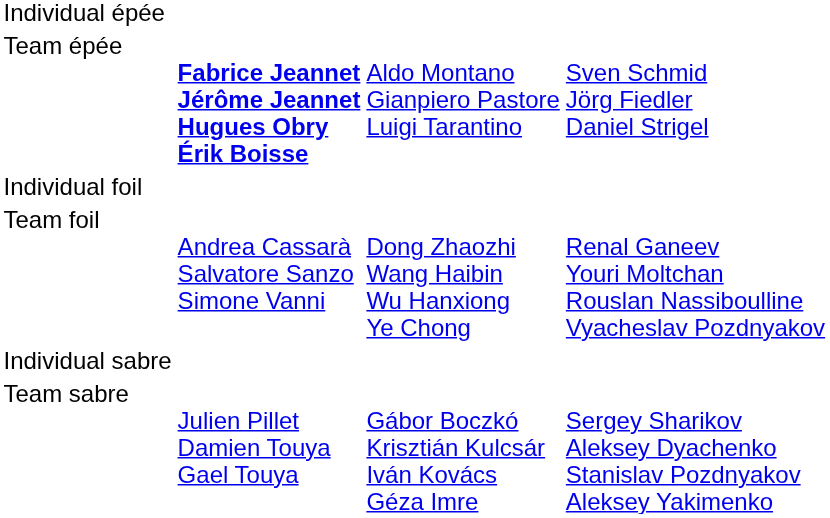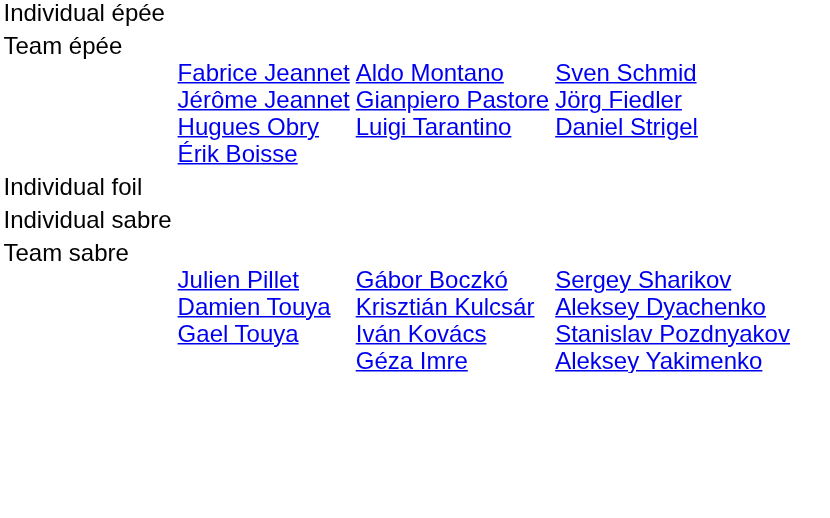Team épée | column 2: bold -> normal
- row: Team foil | Andrea Cassarà Salvatore Sanzo Simone Vanni | Dong Zhaozhi Wang Haibin Wu Hanxiong Ye Chong | Renal Ganeev Youri Moltchan Rouslan Nassiboulline Vyacheslav Pozdnyakov
